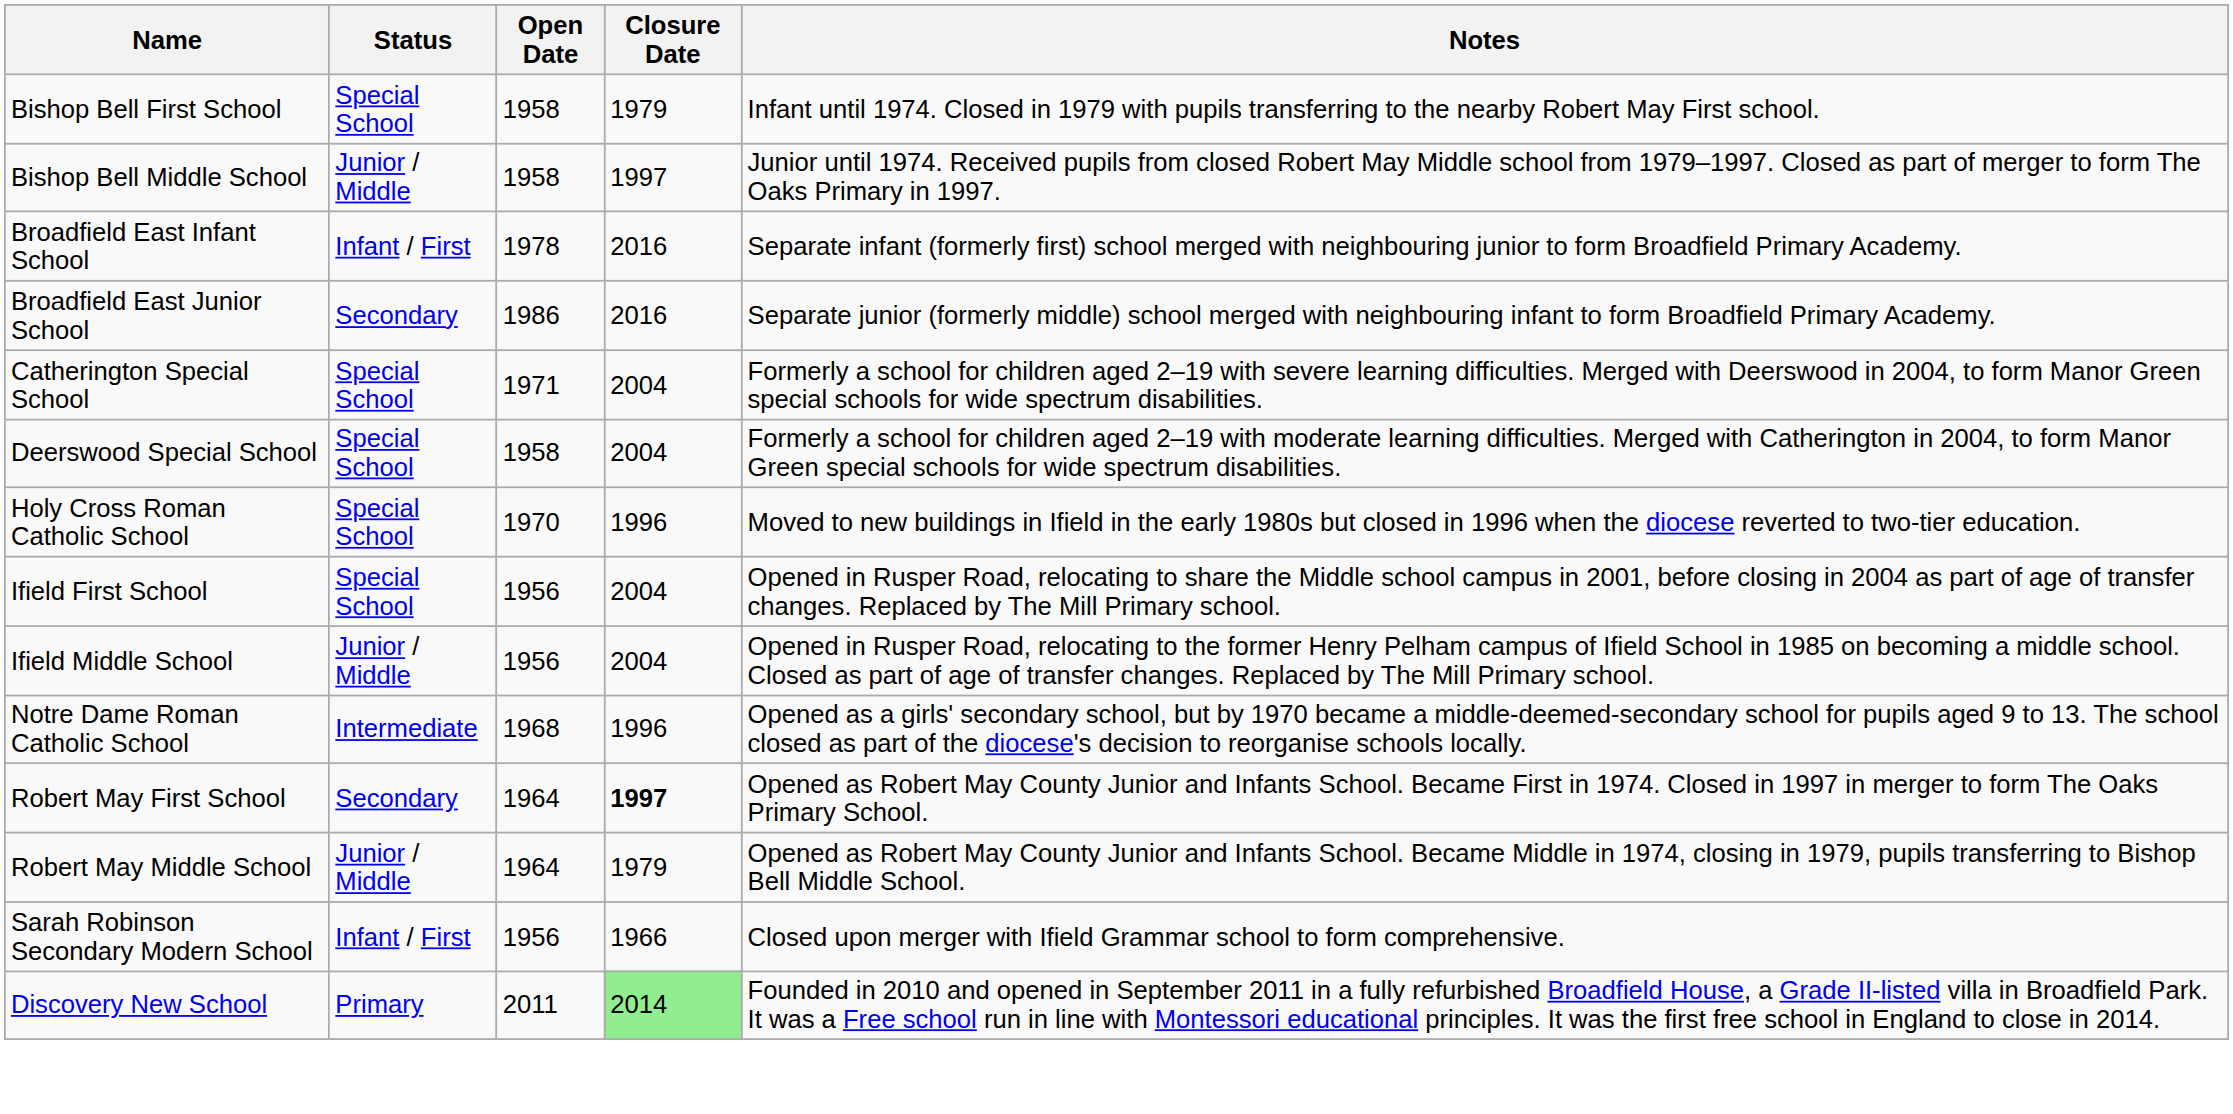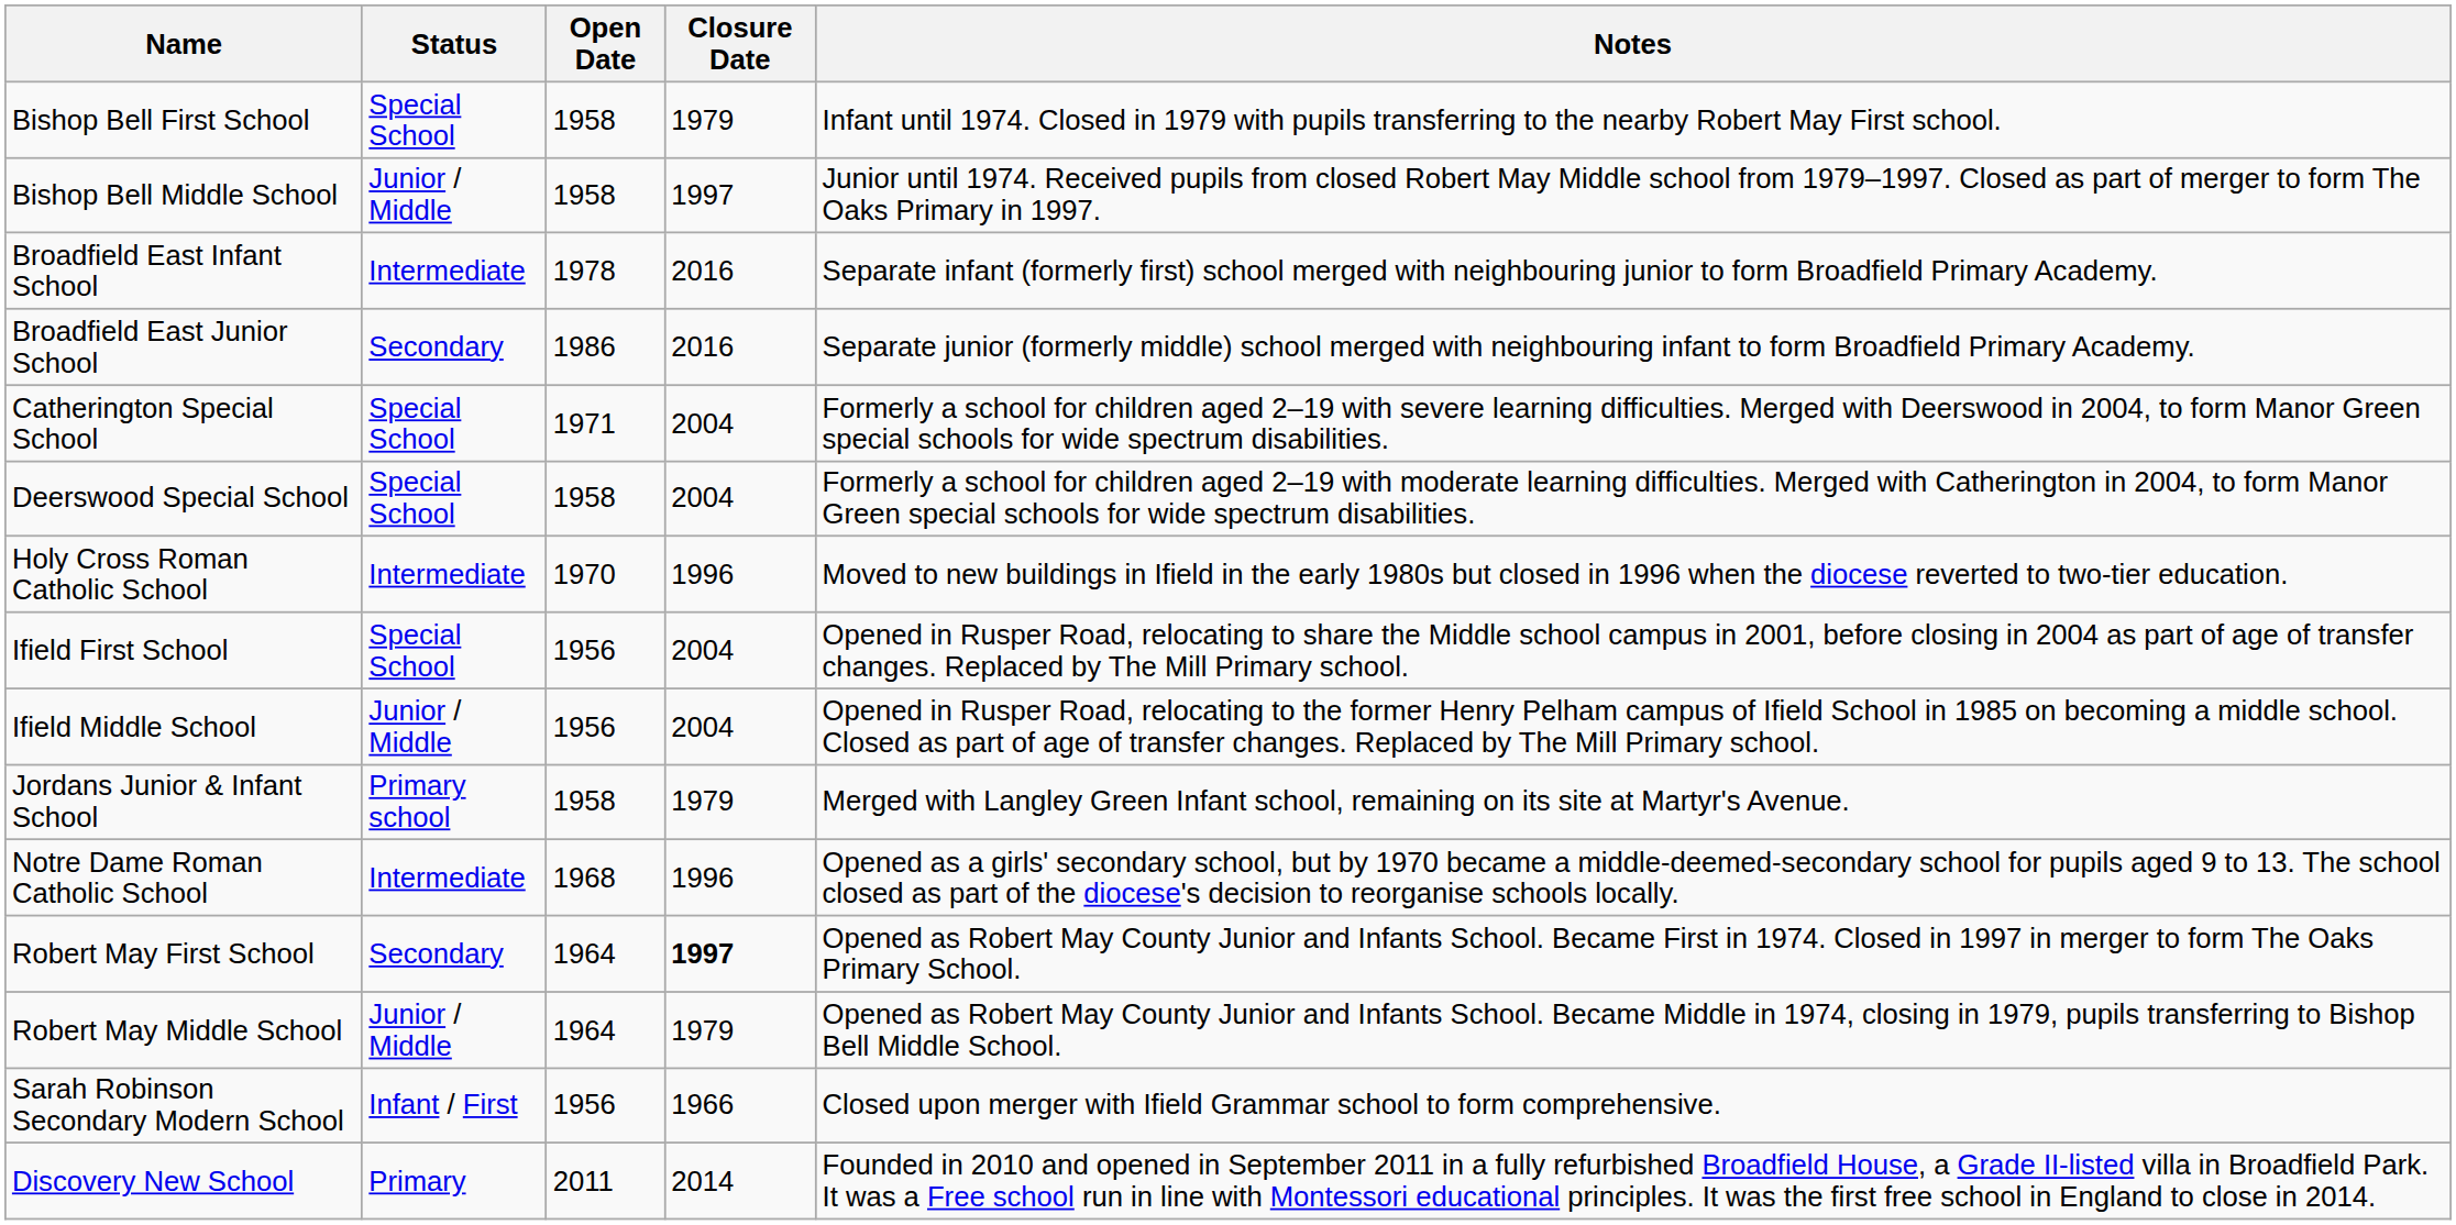Broadfield East Infant School | Status: Infant / First -> Intermediate
Holy Cross Roman Catholic School | Status: Special School -> Intermediate
+ row: Jordans Junior & Infant School | Primary school | 1958 | 1979 | Merged with Langley Green Infant school, remaining on its site at Martyr's Avenue.
Discovery New School | Closure Date: lightgreen background -> no background
